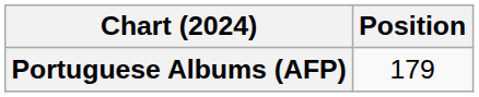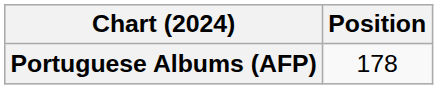Portuguese Albums (AFP) | Position: 179 -> 178
